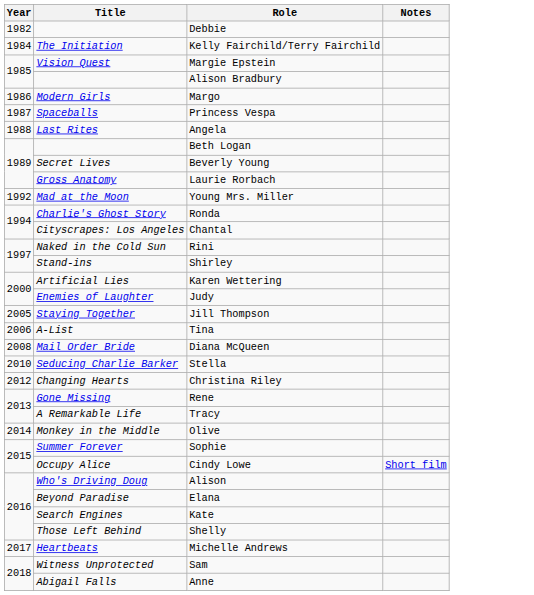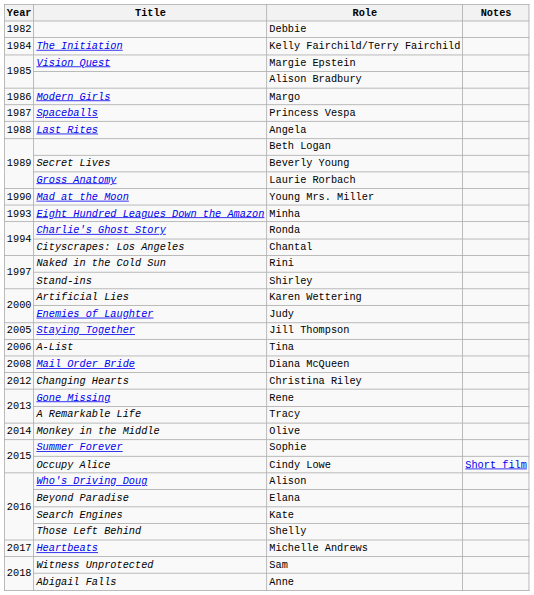Young Mrs. Miller | Year: 1992 -> 1990
+ row: 1993 | Eight Hundred Leagues Down the Amazon | Minha
- row: 2010 | Seducing Charlie Barker | Stella
